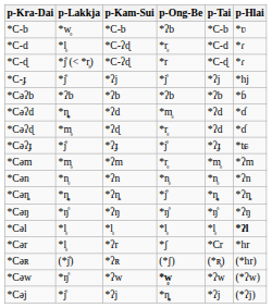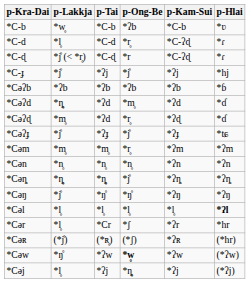columns swapped: p-Kam-Sui <-> p-Tai
*Cəŋ | p-Lakkja: *ŋ̊ -> *j̊
*Cəj | p-Lakkja: *j̊ -> *l̥
